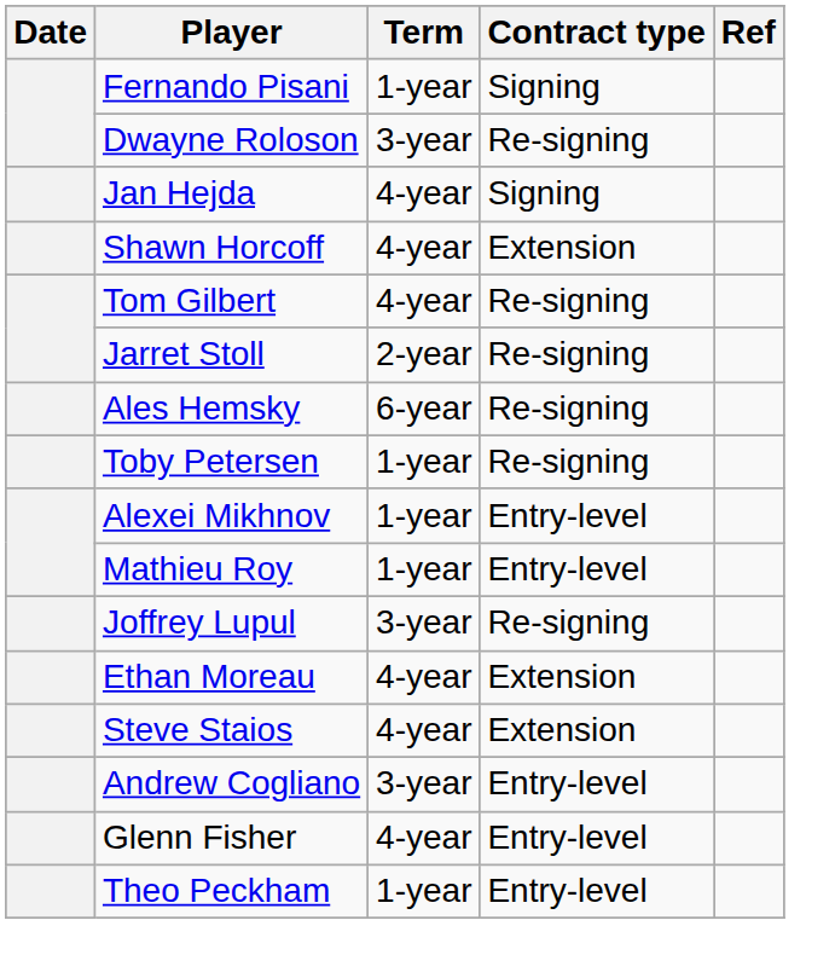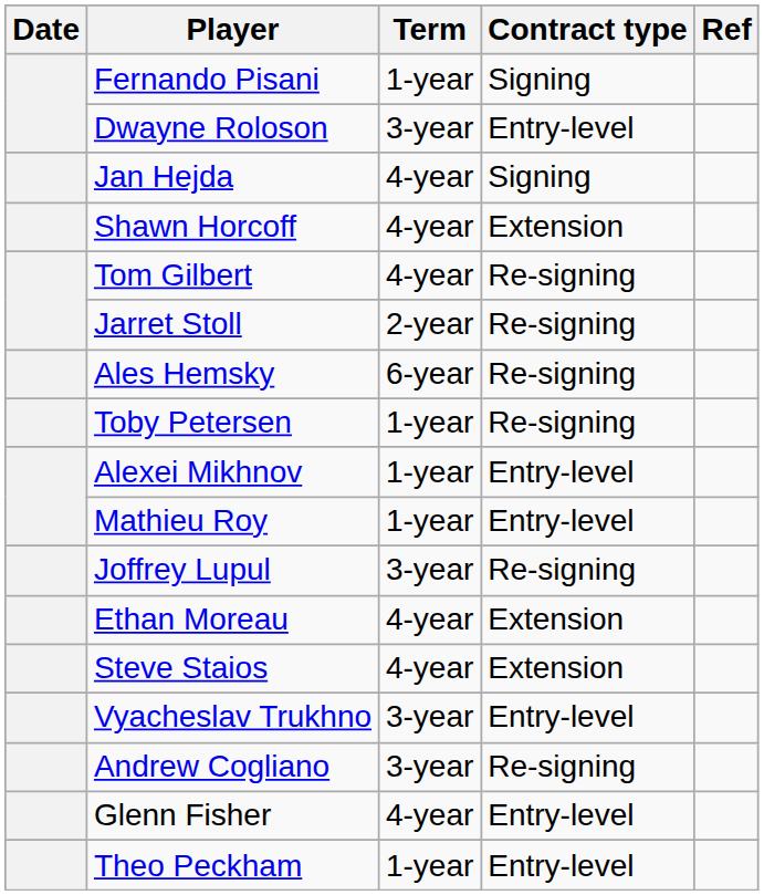Dwayne Roloson | Contract type: Re-signing -> Entry-level
+ row: Vyacheslav Trukhno | 3-year | Entry-level
Andrew Cogliano | Contract type: Entry-level -> Re-signing
